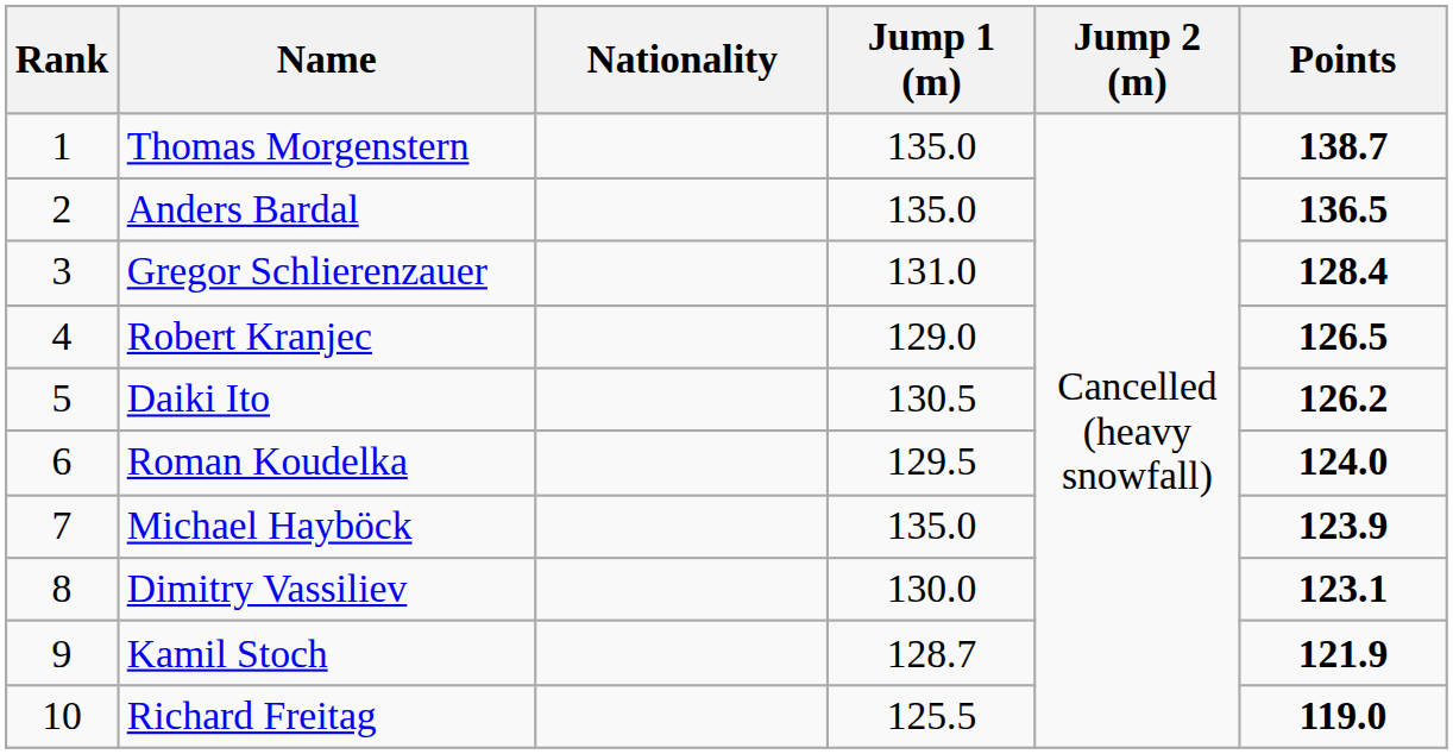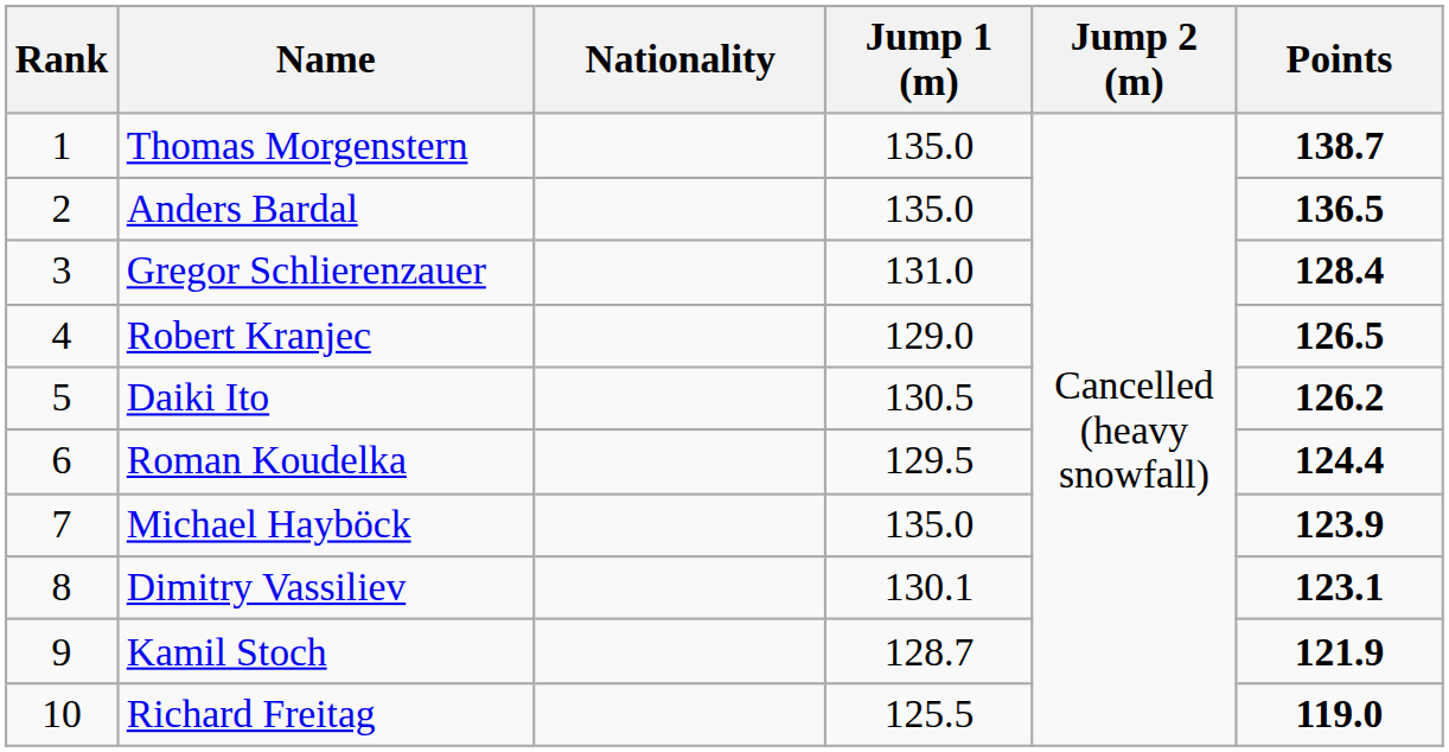Roman Koudelka | Points: 124.0 -> 124.4
Dimitry Vassiliev | Jump 1 (m): 130.0 -> 130.1
